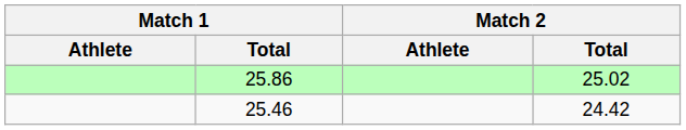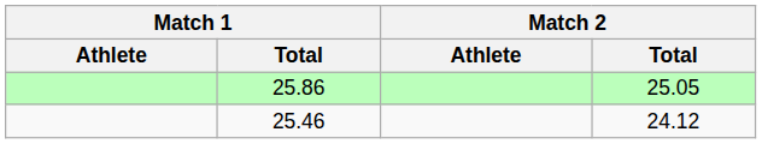25.86 | Match 2 / Total: 25.02 -> 25.05
25.46 | Match 2 / Total: 24.42 -> 24.12
